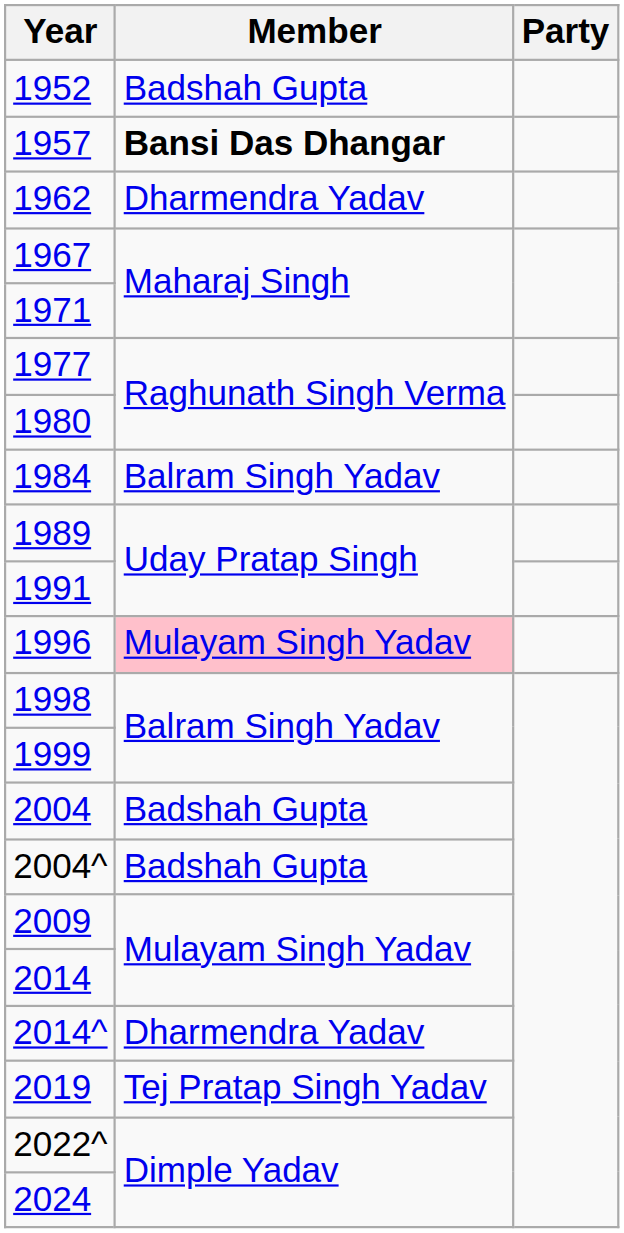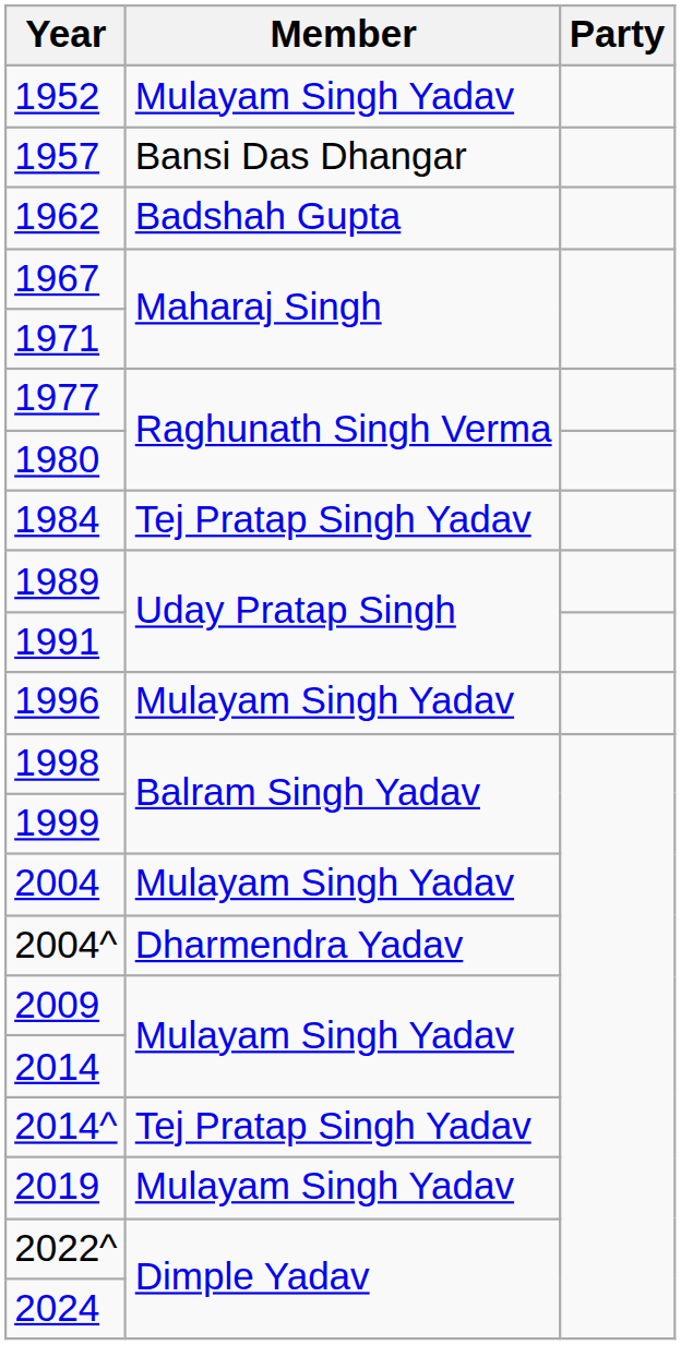1952 | Member: Badshah Gupta -> Mulayam Singh Yadav
1957 | Member: bold -> normal
1962 | Member: Dharmendra Yadav -> Badshah Gupta
1984 | Member: Balram Singh Yadav -> Tej Pratap Singh Yadav
1996 | Member: pink background -> no background
2004 | Member: Badshah Gupta -> Mulayam Singh Yadav
2004^ | Member: Badshah Gupta -> Dharmendra Yadav
2014^ | Member: Dharmendra Yadav -> Tej Pratap Singh Yadav
2019 | Member: Tej Pratap Singh Yadav -> Mulayam Singh Yadav
